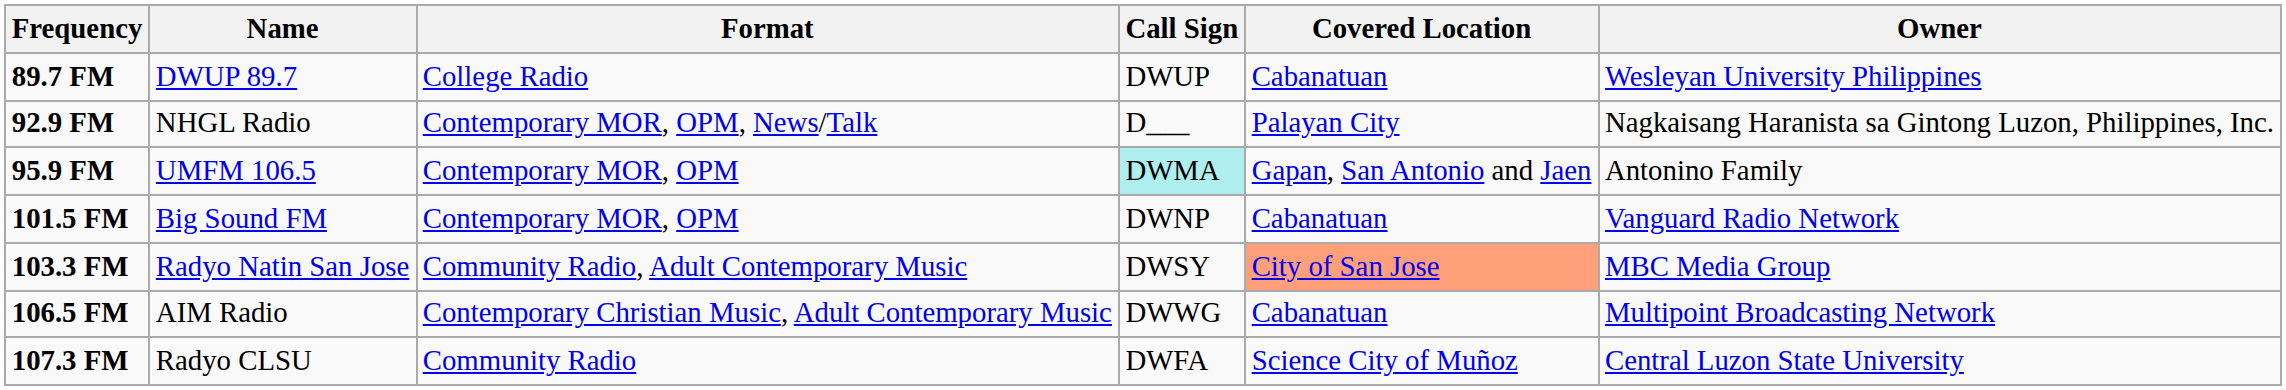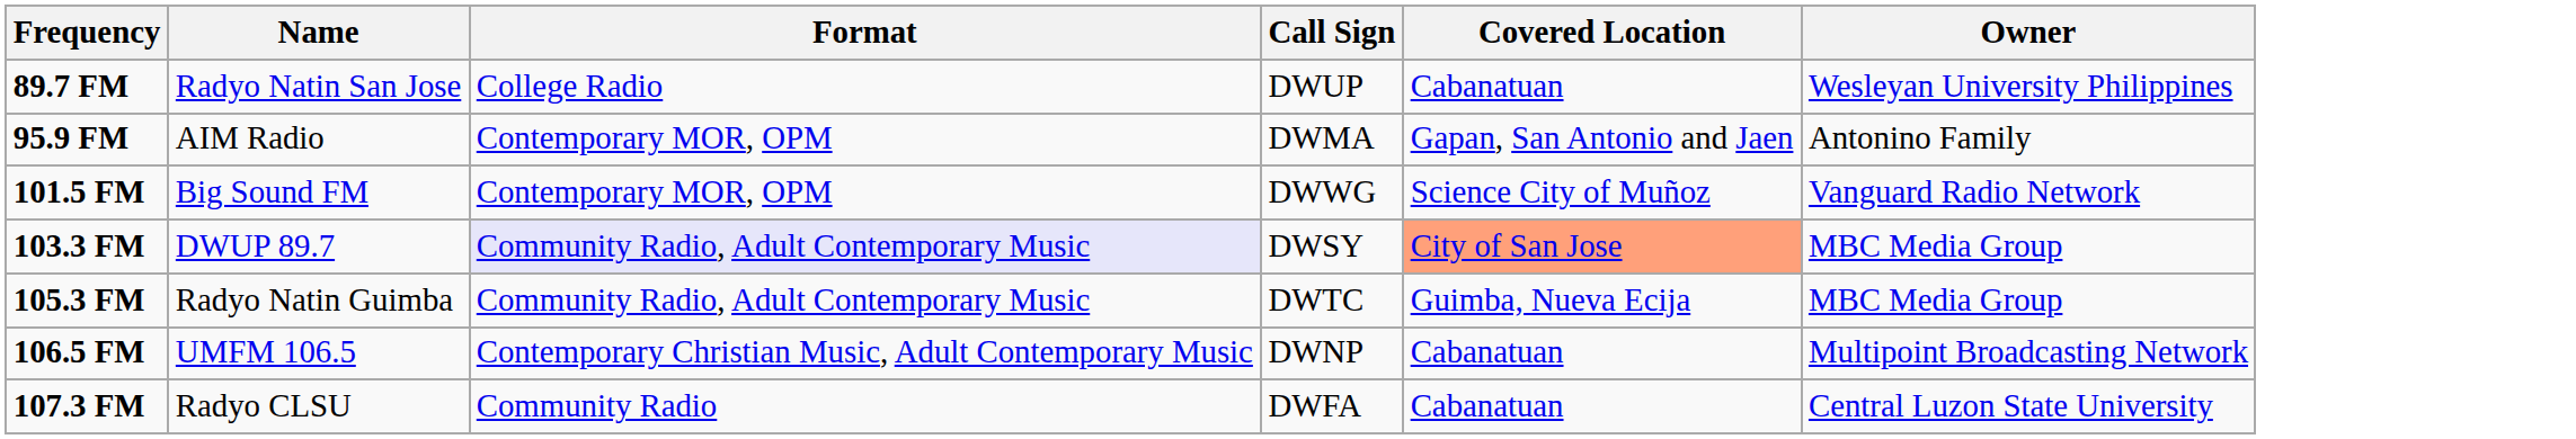89.7 FM | Name: DWUP 89.7 -> Radyo Natin San Jose
- row: 92.9 FM | NHGL Radio | Contemporary MOR, OPM, News/Talk | D___ | Palayan City | Nagkaisang Haranista sa Gintong Luzon, Philippines, Inc.
95.9 FM | Name: UMFM 106.5 -> AIM Radio
95.9 FM | Call Sign: paleturquoise background -> no background
101.5 FM | Call Sign: DWNP -> DWWG
101.5 FM | Covered Location: Cabanatuan -> Science City of Muñoz
103.3 FM | Name: Radyo Natin San Jose -> DWUP 89.7
103.3 FM | Format: no background -> lavender background
+ row: 105.3 FM | Radyo Natin Guimba | Community Radio, Adult Contemporary Music | DWTC | Guimba, Nueva Ecija | MBC Media Group
106.5 FM | Name: AIM Radio -> UMFM 106.5
106.5 FM | Call Sign: DWWG -> DWNP
107.3 FM | Covered Location: Science City of Muñoz -> Cabanatuan
